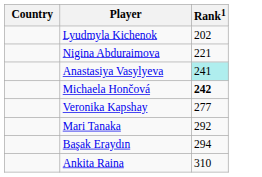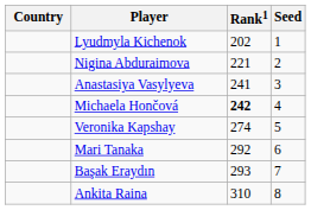+ column: Seed | 1 | 2 | 3 | 4 | 5 | 6 | 7 | 8
Anastasiya Vasylyeva | Rank1: paleturquoise background -> no background
Veronika Kapshay | Rank1: 277 -> 274
Başak Eraydın | Rank1: 294 -> 293
